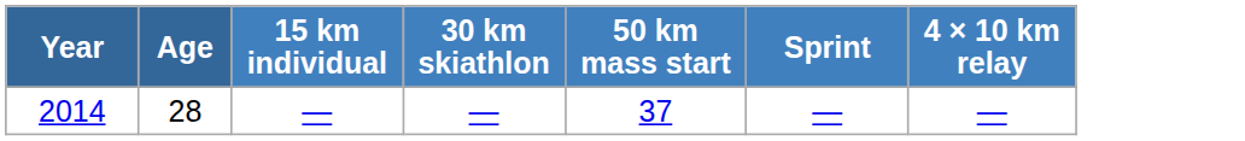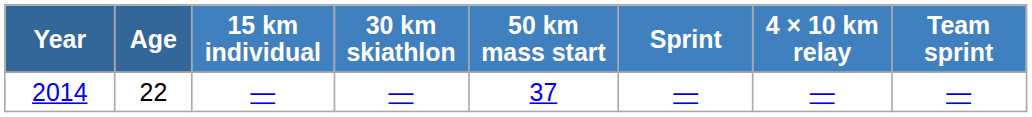+ column: Team sprint | —
2014 | Age: 28 -> 22
